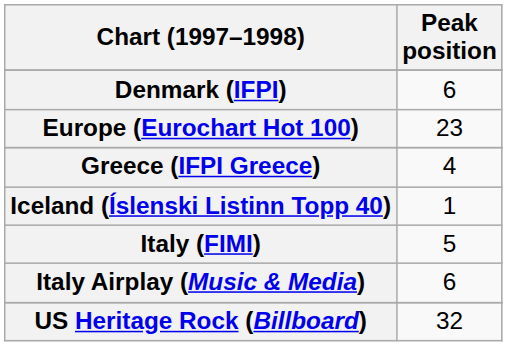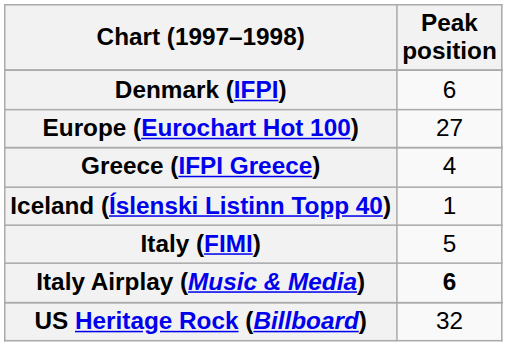Europe (Eurochart Hot 100) | Peak position: 23 -> 27
Italy Airplay (Music & Media) | Peak position: normal -> bold
